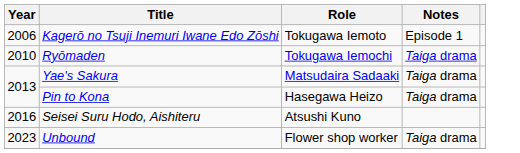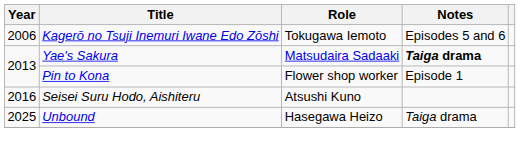Kagerō no Tsuji Inemuri Iwane Edo Zōshi | Notes: Episode 1 -> Episodes 5 and 6
- row: 2010 | Ryōmaden | Tokugawa Iemochi | Taiga drama
Yae's Sakura | Notes: normal -> bold
Pin to Kona | Role: Hasegawa Heizo -> Flower shop worker
Pin to Kona | Notes: Taiga drama -> Episode 1
Unbound | Year: 2023 -> 2025
Unbound | Role: Flower shop worker -> Hasegawa Heizo
